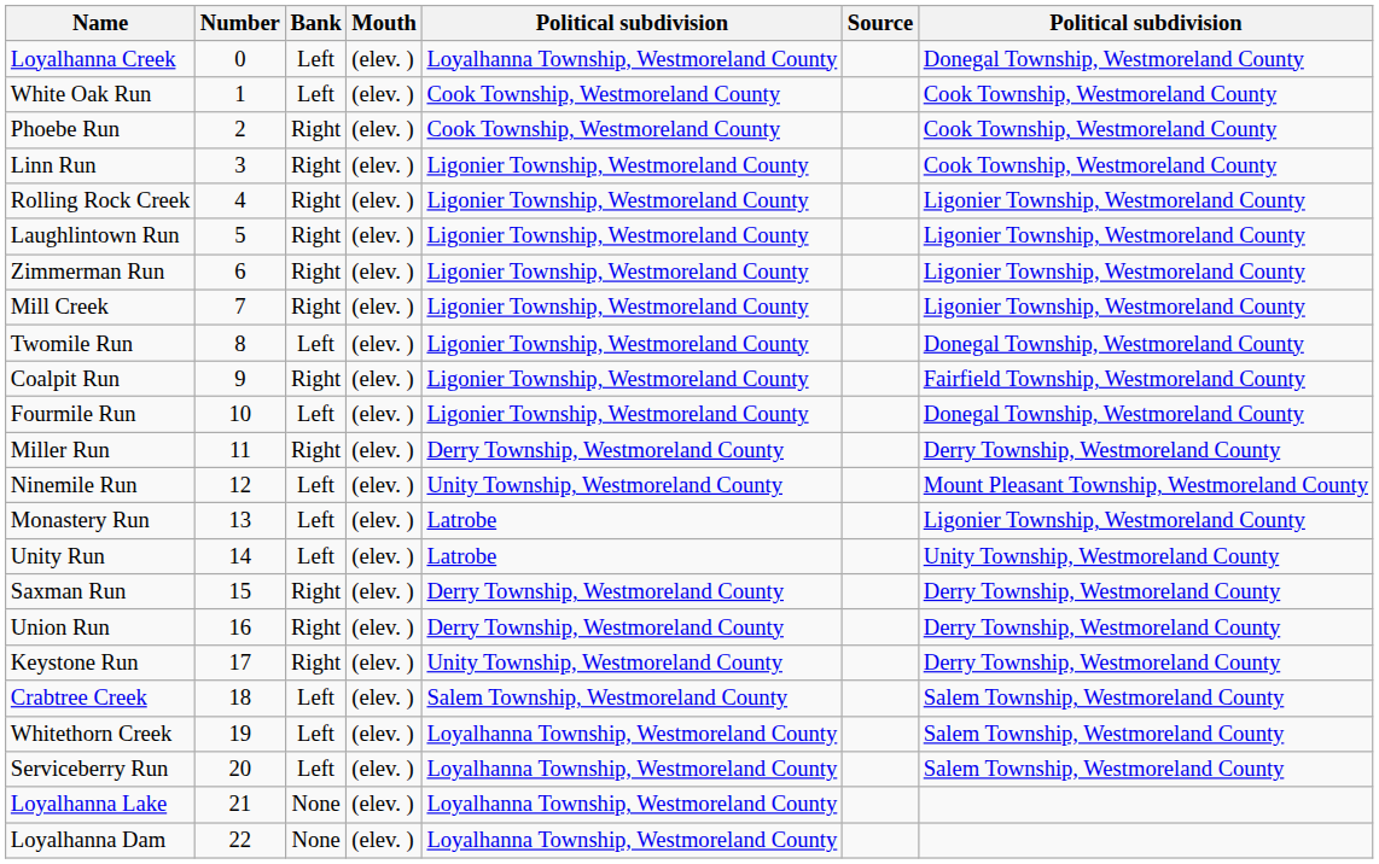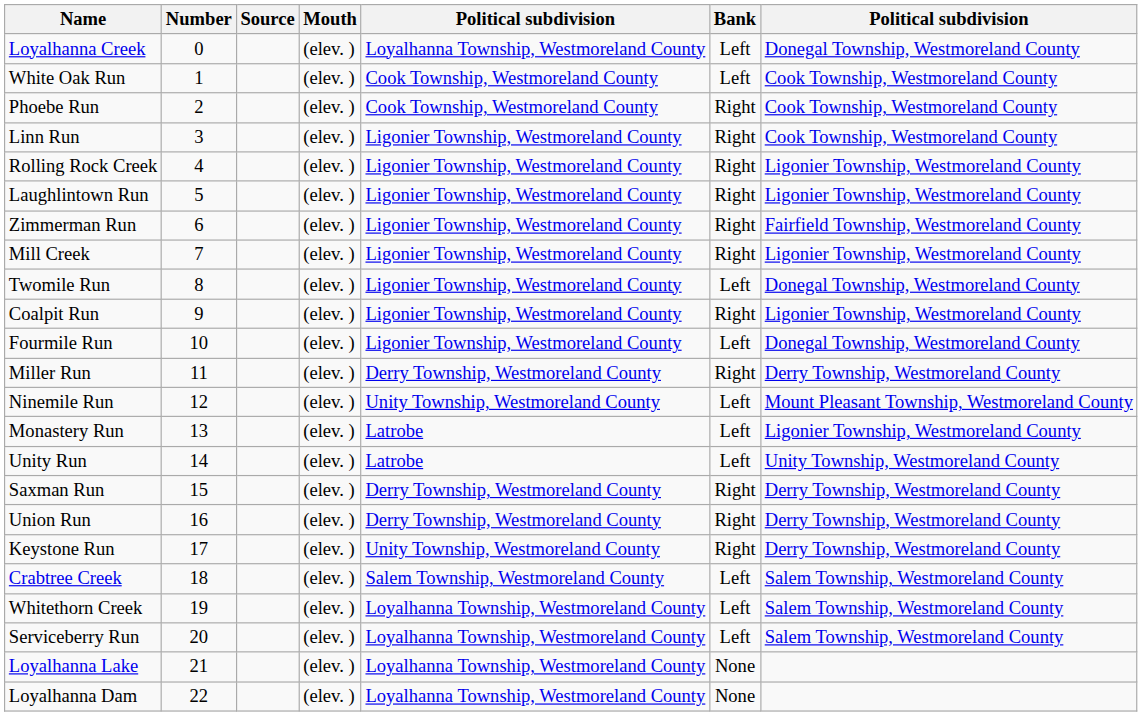columns swapped: Bank <-> Source
Zimmerman Run | column 7: Ligonier Township, Westmoreland County -> Fairfield Township, Westmoreland County
Coalpit Run | column 7: Fairfield Township, Westmoreland County -> Ligonier Township, Westmoreland County
